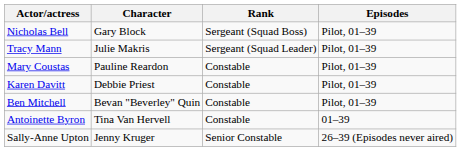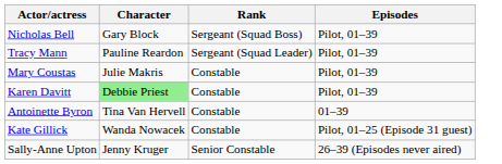Tracy Mann | Character: Julie Makris -> Pauline Reardon
Mary Coustas | Character: Pauline Reardon -> Julie Makris
Karen Davitt | Character: no background -> lightgreen background
- row: Ben Mitchell | Bevan "Beverley" Quin | Constable | Pilot, 01–39
+ row: Kate Gillick | Wanda Nowacek | Constable | Pilot, 01–25 (Episode 31 guest)
